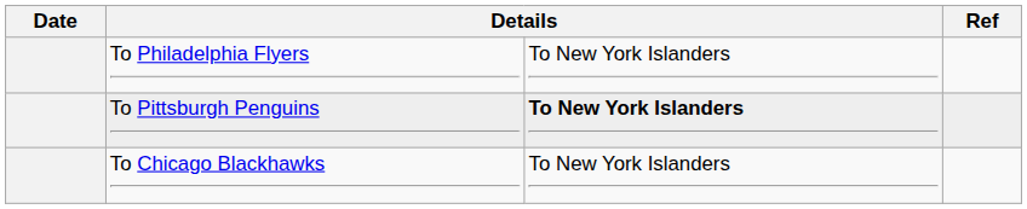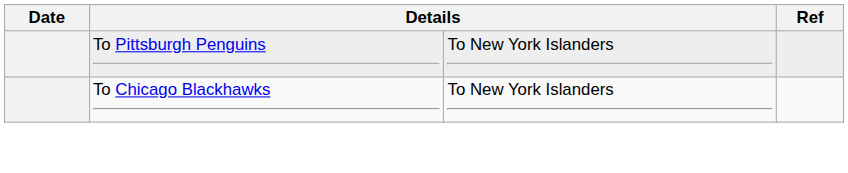- row: To Philadelphia Flyers | To New York Islanders
To Pittsburgh Penguins | column 3: bold -> normal
